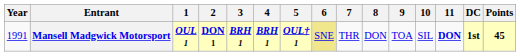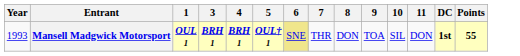- column: 2 | DON 1
Mansell Madgwick Motorsport | Year: 1991 -> 1993
Mansell Madgwick Motorsport | 11: bold -> normal
Mansell Madgwick Motorsport | Points: 45 -> 55
